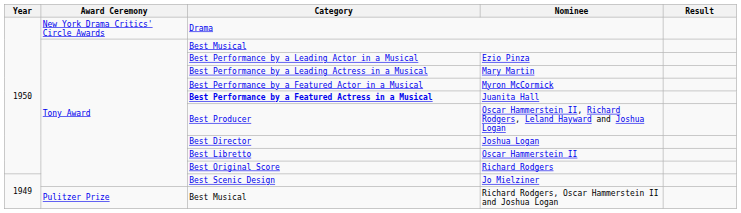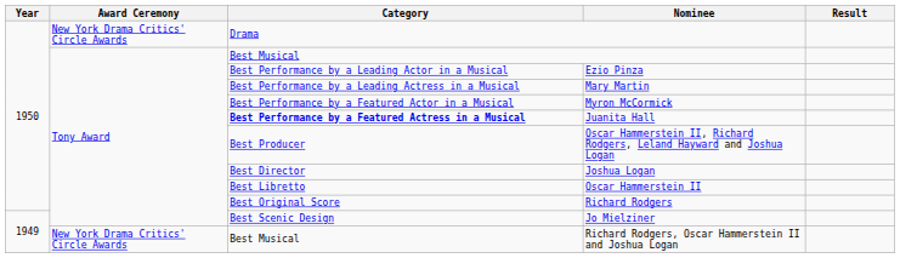Richard Rodgers, Oscar Hammerstein II and Joshua Logan | Award Ceremony: Pulitzer Prize -> New York Drama Critics' Circle Awards
